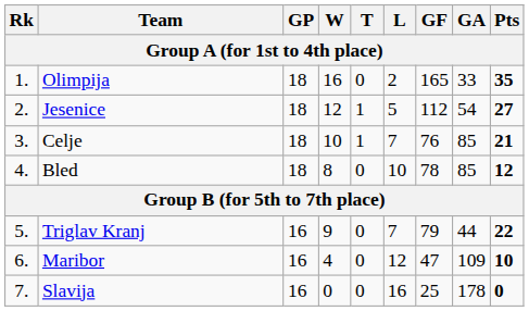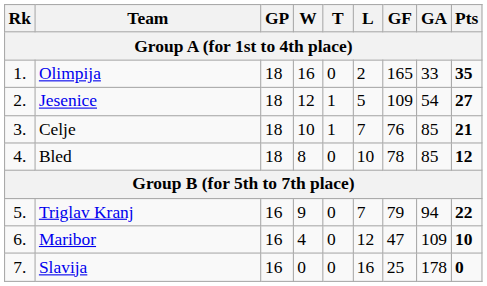Jesenice | GF: 112 -> 109
Triglav Kranj | GA: 44 -> 94
